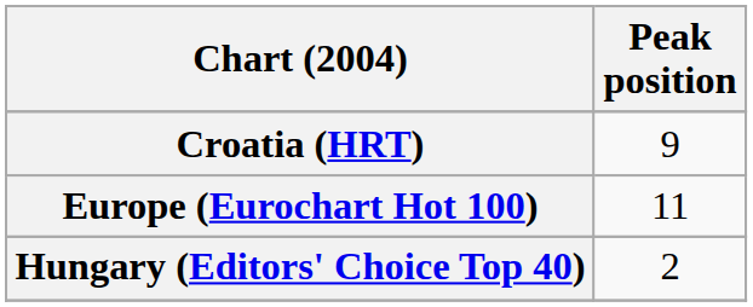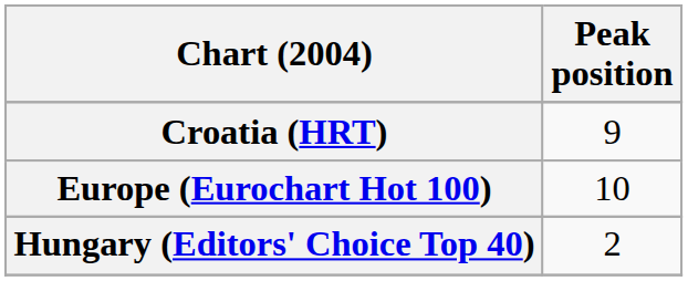Europe (Eurochart Hot 100) | Peak position: 11 -> 10
